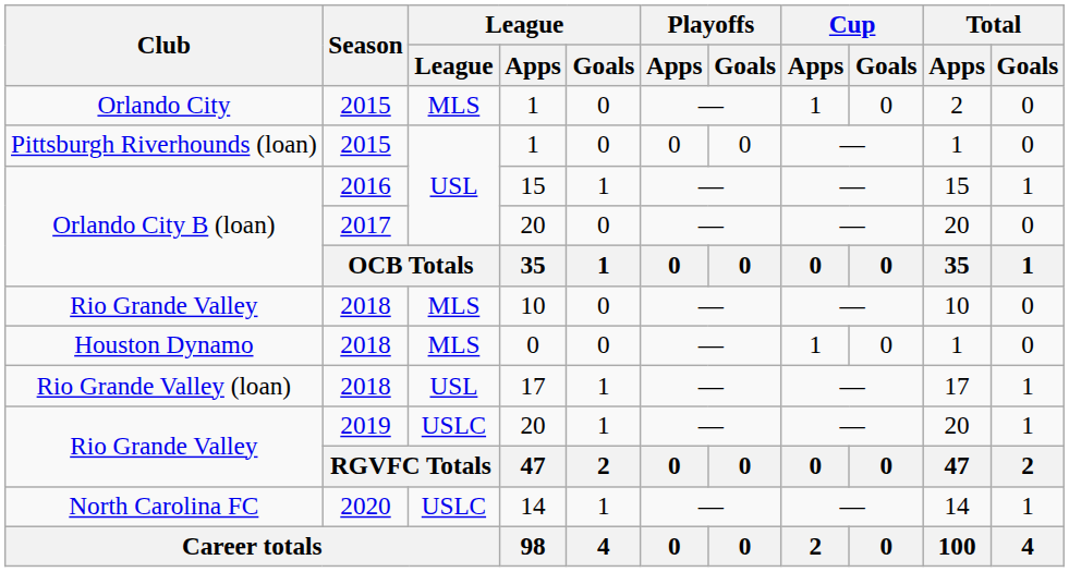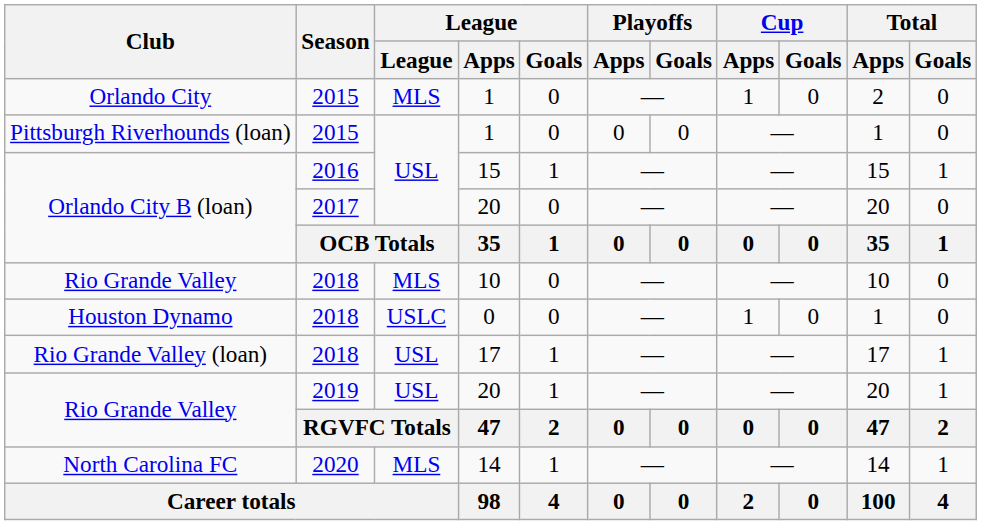Houston Dynamo | League: MLS -> USLC
Rio Grande Valley / 20 | League: USLC -> USL
North Carolina FC | League: USLC -> MLS
